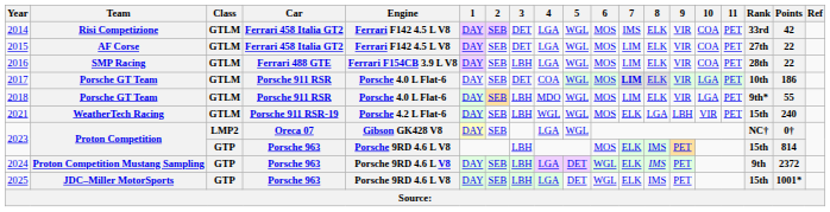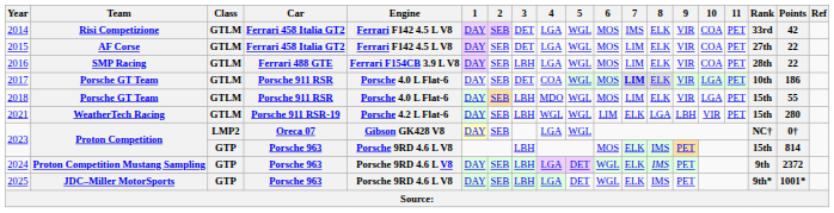2018 | Rank: 9th* -> 15th
2021 | 6: MOS -> LIM
2021 | Points: 240 -> 280
2025 | Rank: 15th -> 9th*
